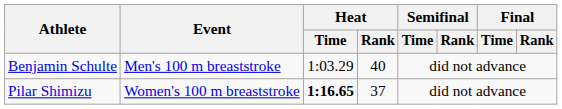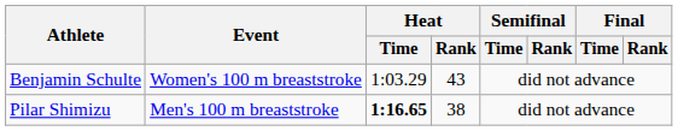Benjamin Schulte | Event: Men's 100 m breaststroke -> Women's 100 m breaststroke
Benjamin Schulte | Heat / Rank: 40 -> 43
Pilar Shimizu | Event: Women's 100 m breaststroke -> Men's 100 m breaststroke
Pilar Shimizu | Heat / Rank: 37 -> 38
